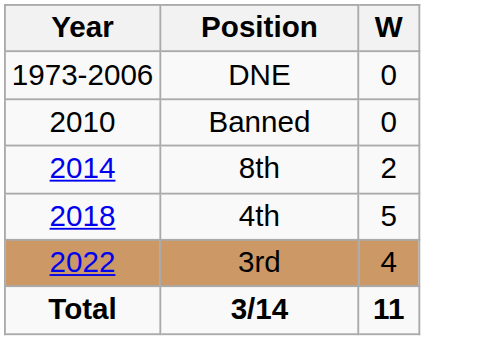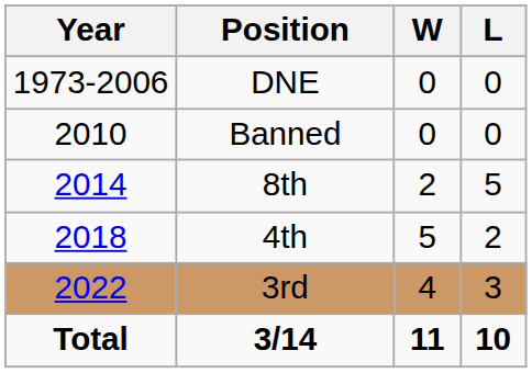+ column: L | 0 | 0 | 5 | 2 | 3 | 10
